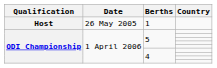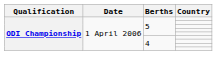- row: Host | 26 May 2005 | 1
